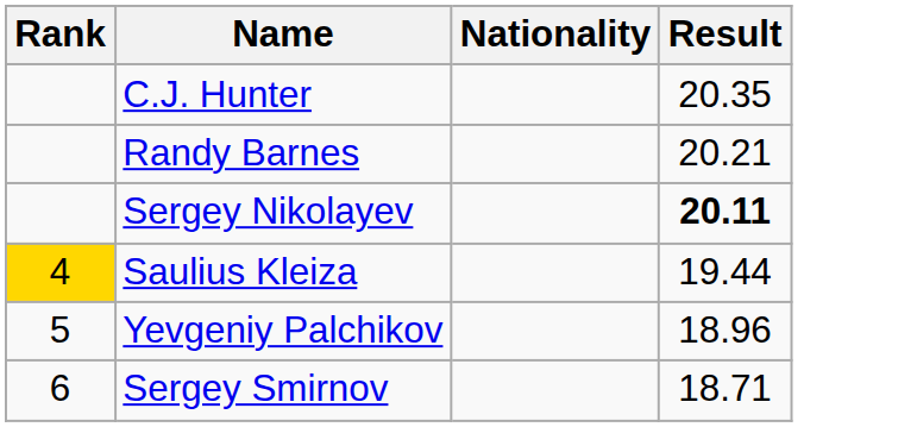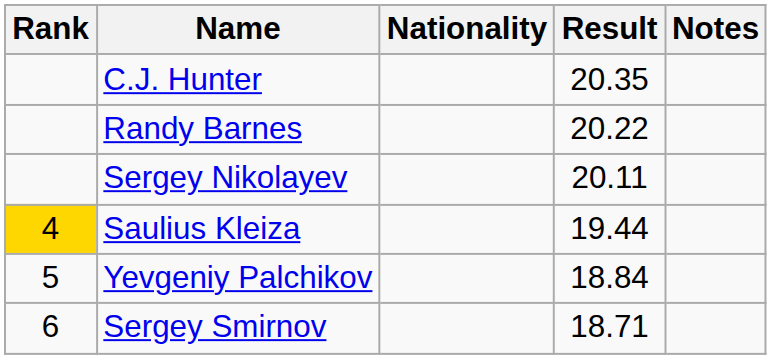+ column: Notes
Randy Barnes | Result: 20.21 -> 20.22
Sergey Nikolayev | Result: bold -> normal
Yevgeniy Palchikov | Result: 18.96 -> 18.84
